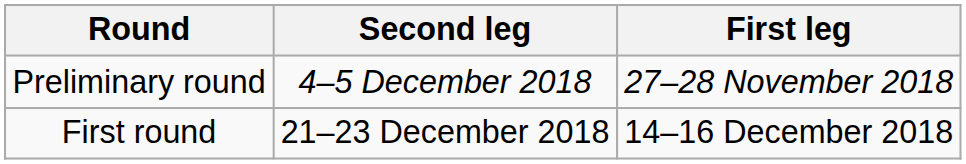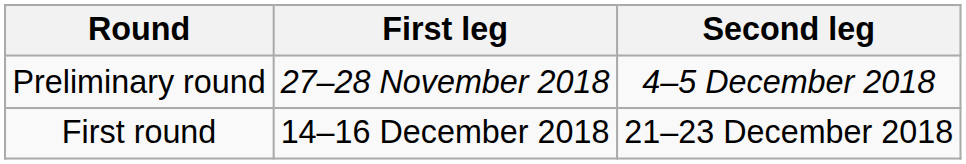columns swapped: First leg <-> Second leg
